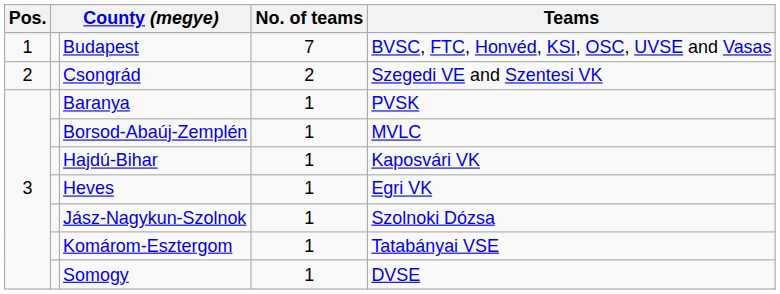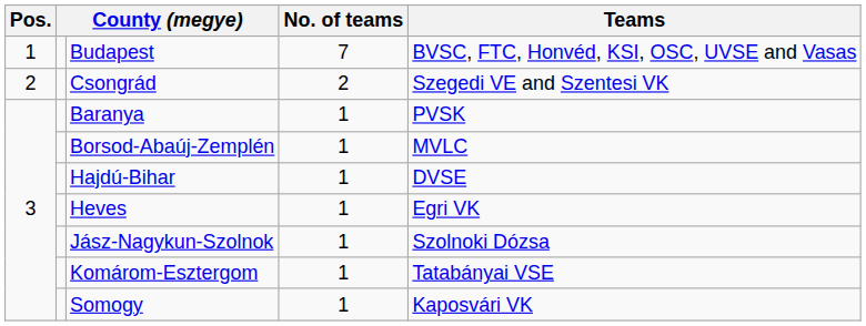Hajdú-Bihar | Teams: Kaposvári VK -> DVSE
Somogy | Teams: DVSE -> Kaposvári VK
